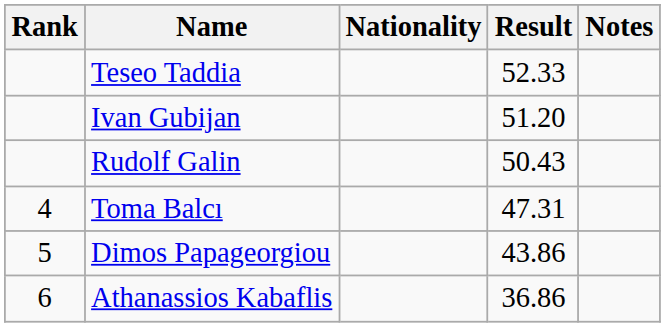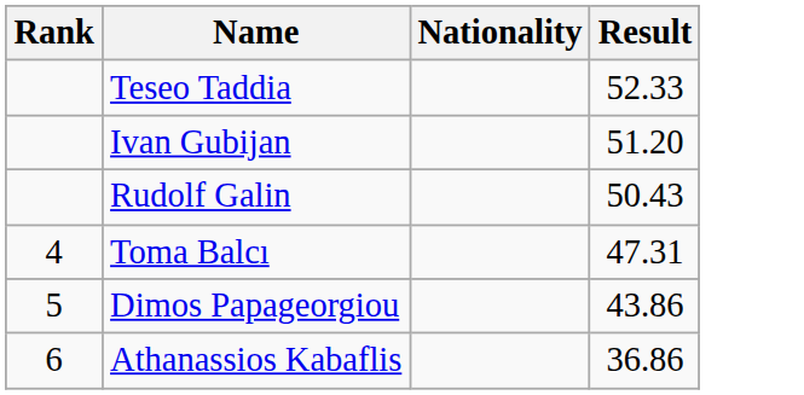- column: Notes
